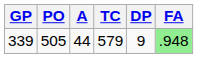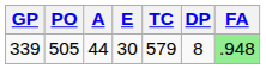+ column: E | 30
339 | DP: 9 -> 8
